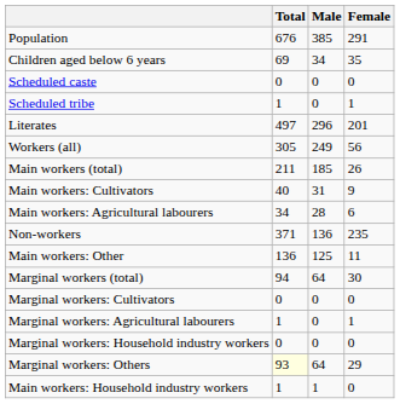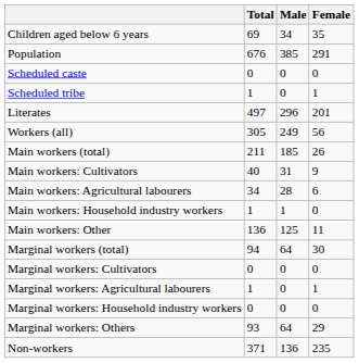rows swapped: Population <-> Children aged below 6 years
rows swapped: Main workers: Household industry workers <-> Non-workers
Marginal workers: Others | Total: lightyellow background -> no background
